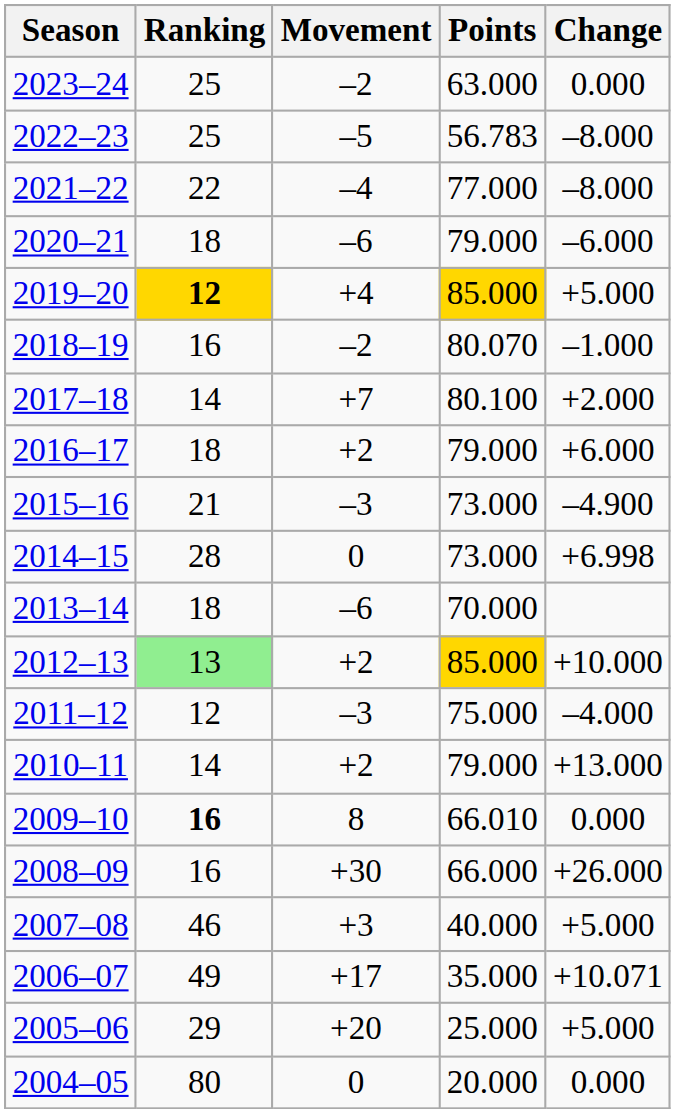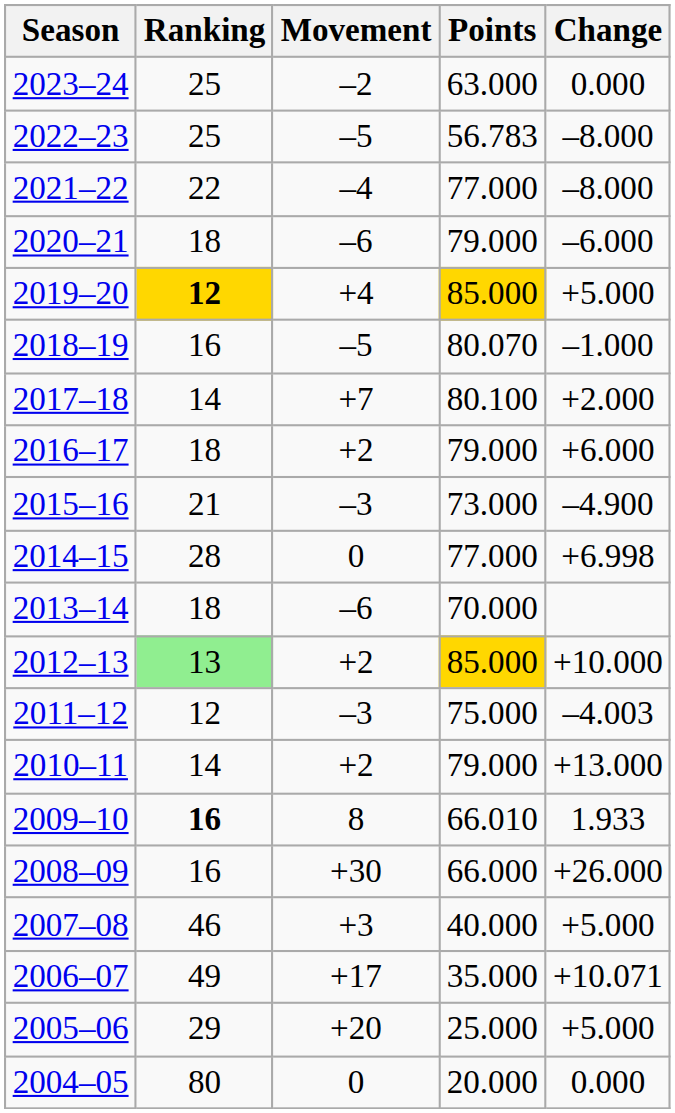2018–19 | Movement: –2 -> –5
2014–15 | Points: 73.000 -> 77.000
2011–12 | Change: –4.000 -> –4.003
2009–10 | Change: 0.000 -> 1.933
